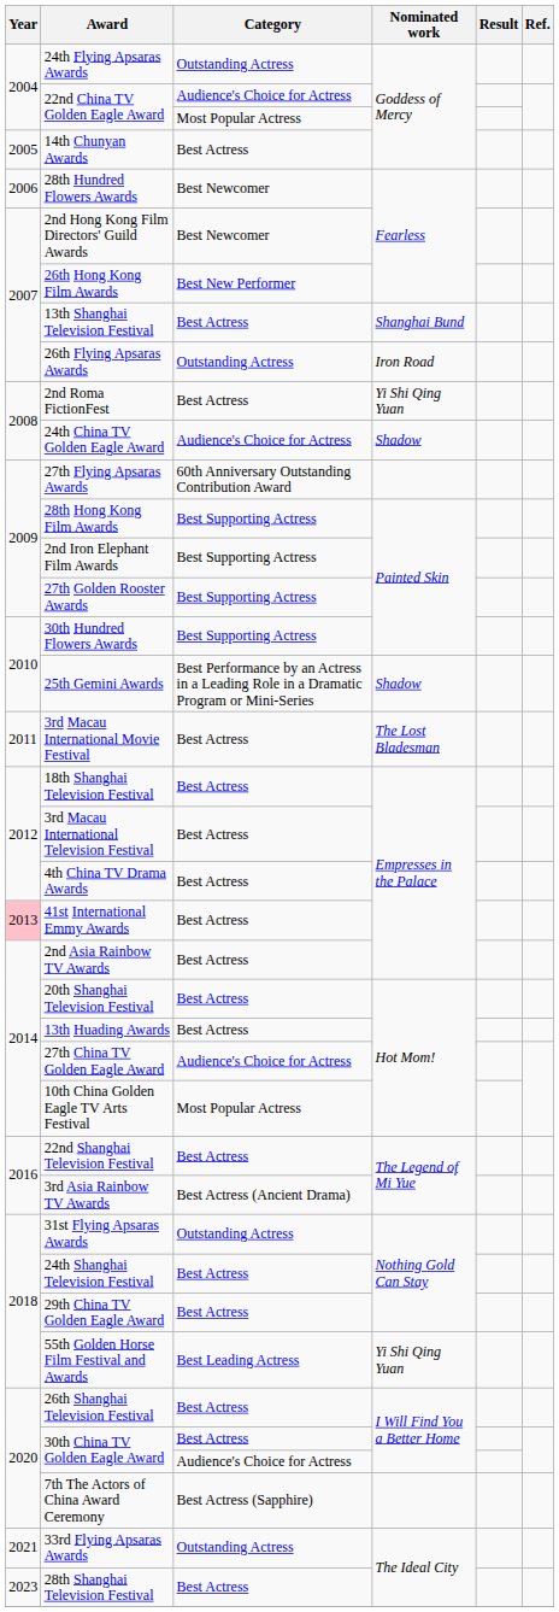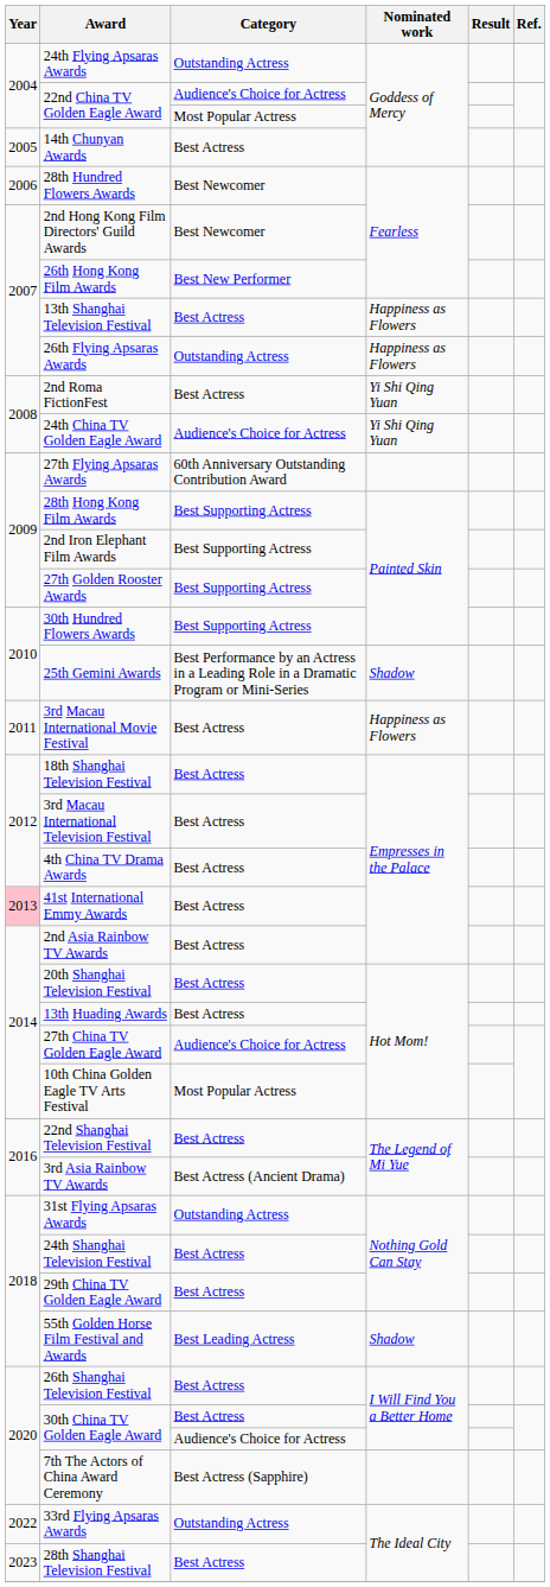13th Shanghai Television Festival | Nominated work: Shanghai Bund -> Happiness as Flowers
26th Flying Apsaras Awards | Nominated work: Iron Road -> Happiness as Flowers
24th China TV Golden Eagle Award | Nominated work: Shadow -> Yi Shi Qing Yuan
3rd Macau International Movie Festival | Nominated work: The Lost Bladesman -> Happiness as Flowers
55th Golden Horse Film Festival and Awards | Nominated work: Yi Shi Qing Yuan -> Shadow
33rd Flying Apsaras Awards | Year: 2021 -> 2022
